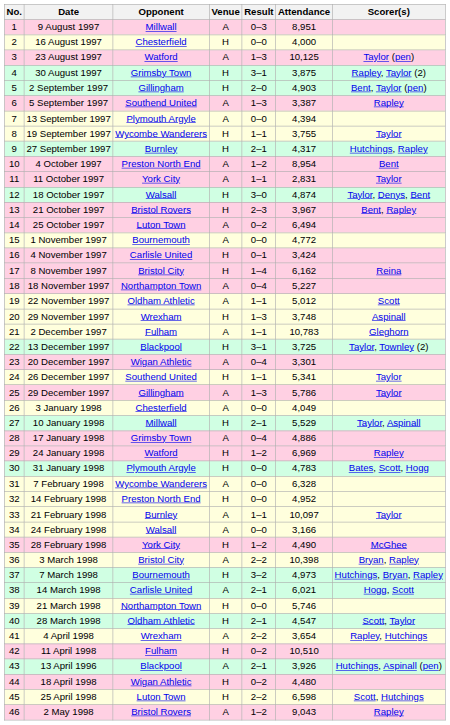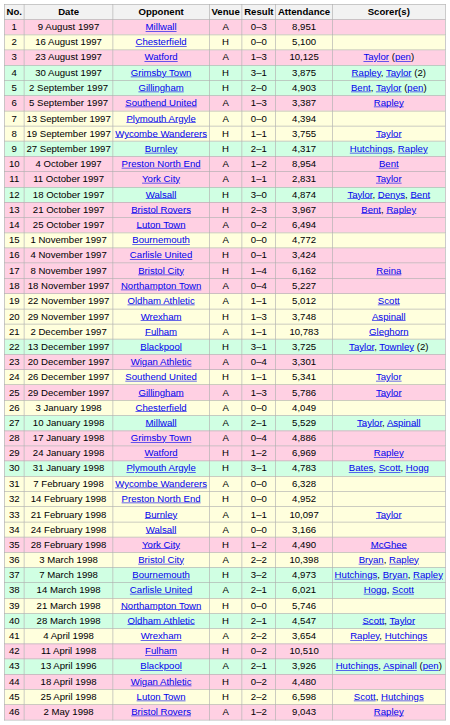16 August 1997 | Attendance: 4,000 -> 5,100
10 January 1998 | Venue: H -> A
31 January 1998 | Result: 0–0 -> 3–1
